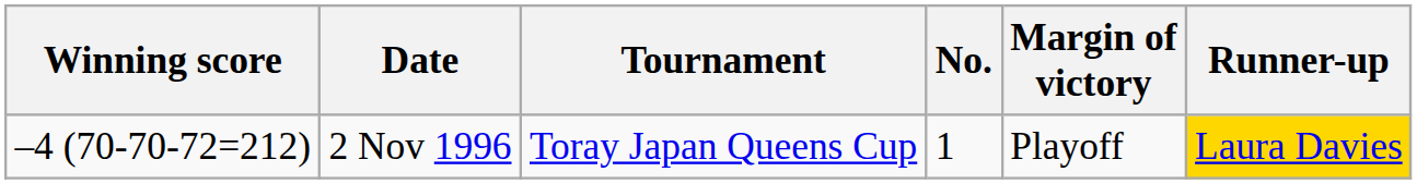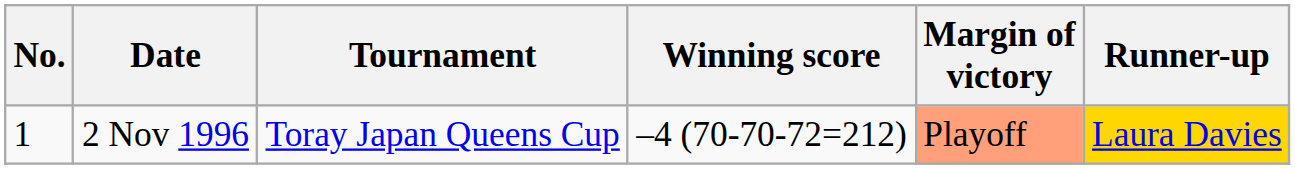columns swapped: No. <-> Winning score
2 Nov 1996 | Margin of victory: no background -> lightsalmon background
